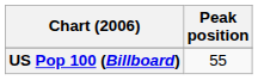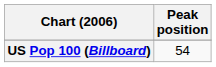US Pop 100 (Billboard) | Peak position: 55 -> 54
